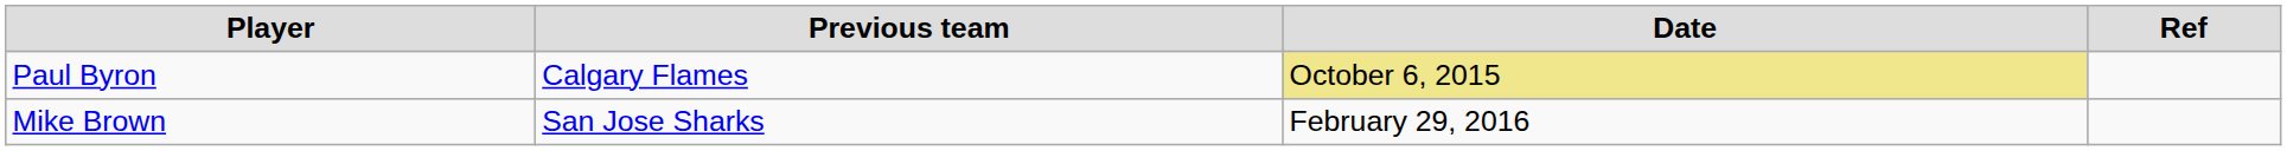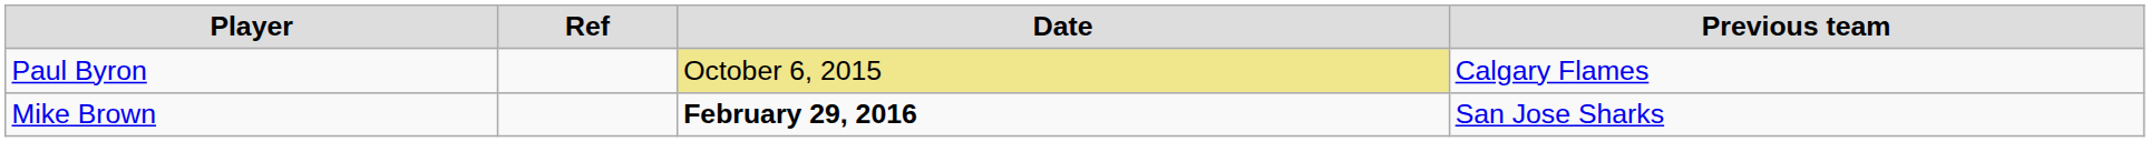columns swapped: Previous team <-> Ref
Mike Brown | Date: normal -> bold
